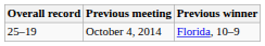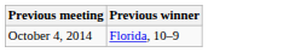- column: Overall record | 25–19
